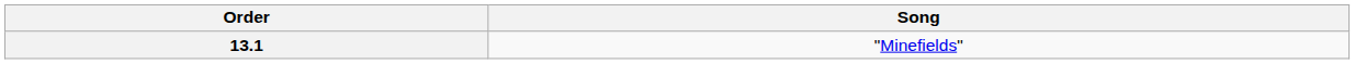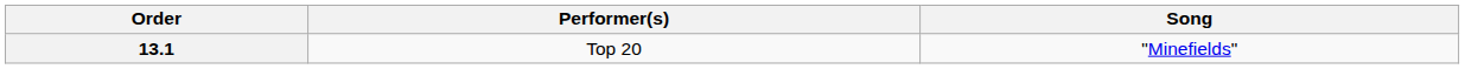+ column: Performer(s) | Top 20
